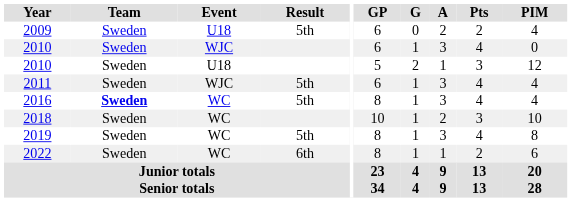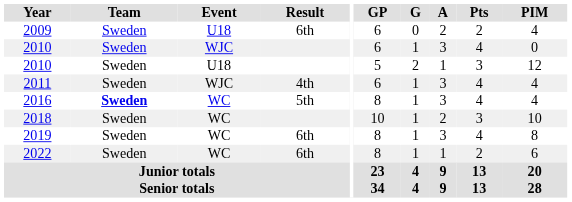2009 | Result: 5th -> 6th
2011 | Result: 5th -> 4th
2019 | Result: 5th -> 6th
